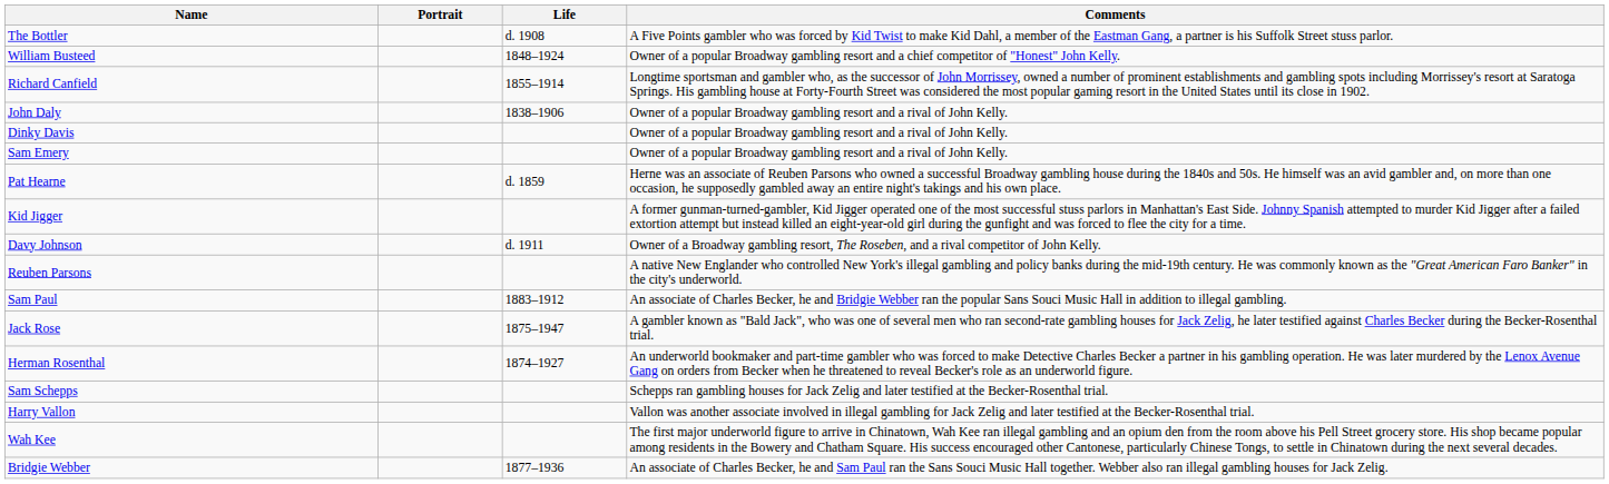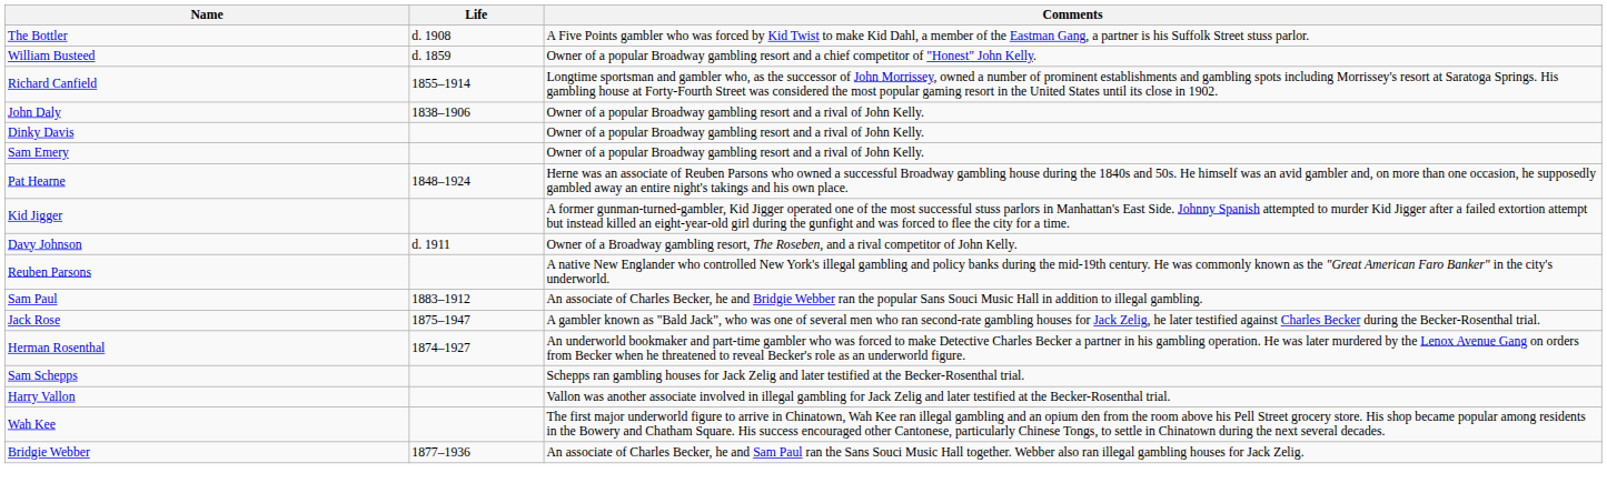- column: Portrait
William Busteed | Life: 1848–1924 -> d. 1859
Pat Hearne | Life: d. 1859 -> 1848–1924
